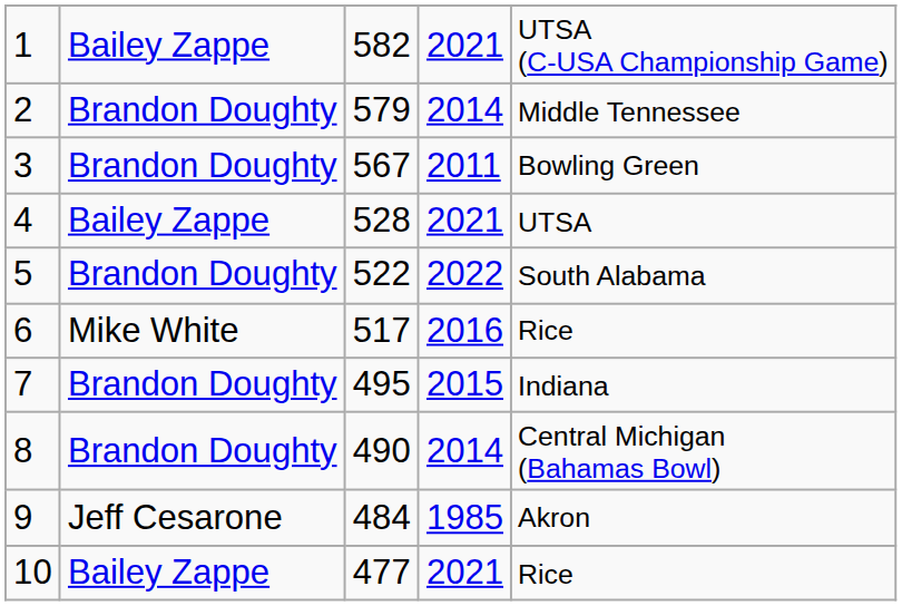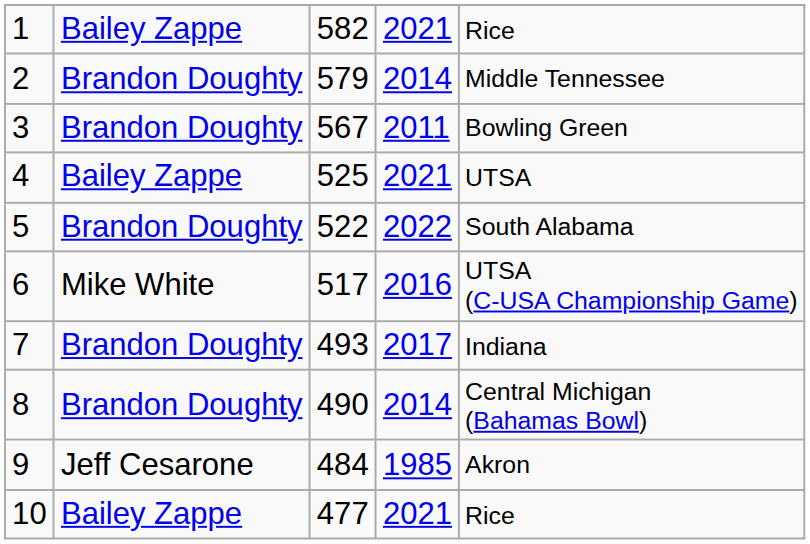1 | column 5: UTSA (C-USA Championship Game) -> Rice
4 | column 3: 528 -> 525
6 | column 5: Rice -> UTSA (C-USA Championship Game)
7 | column 3: 495 -> 493
7 | column 4: 2015 -> 2017
